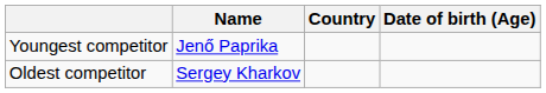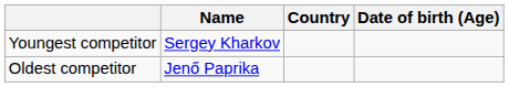Youngest competitor | Name: Jenő Paprika -> Sergey Kharkov
Oldest competitor | Name: Sergey Kharkov -> Jenő Paprika
